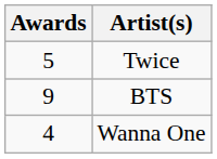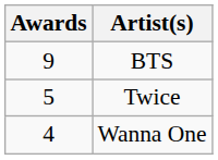rows swapped: BTS <-> Twice
